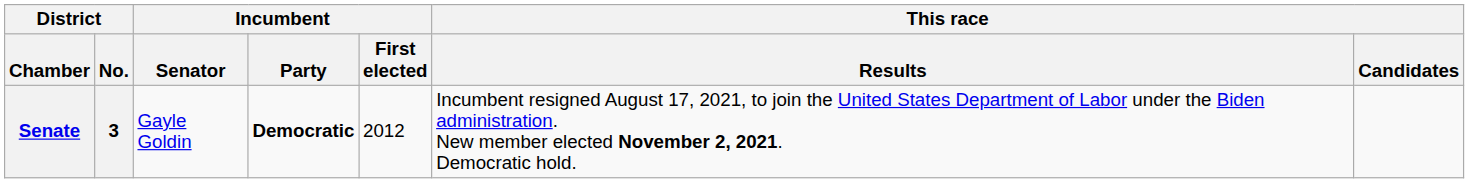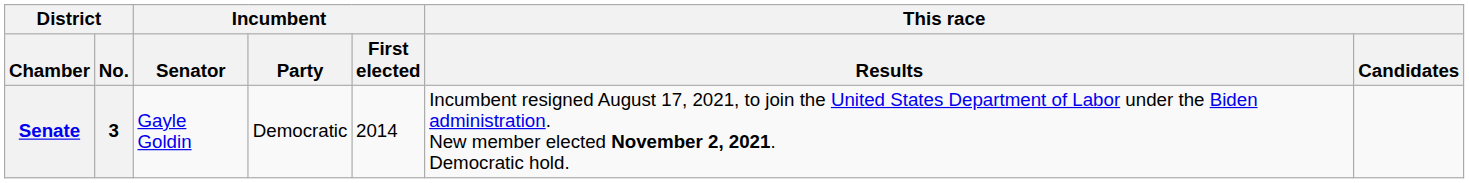Senate | Incumbent / Party: bold -> normal
Senate | Incumbent / First elected: 2012 -> 2014
